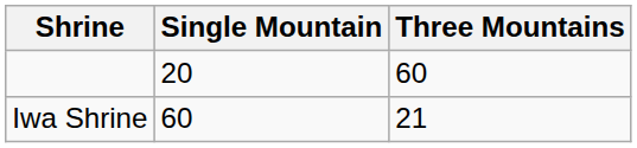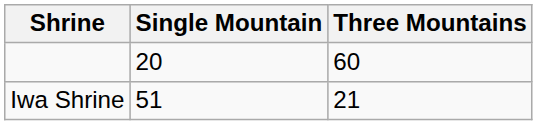Iwa Shrine | Single Mountain: 60 -> 51
